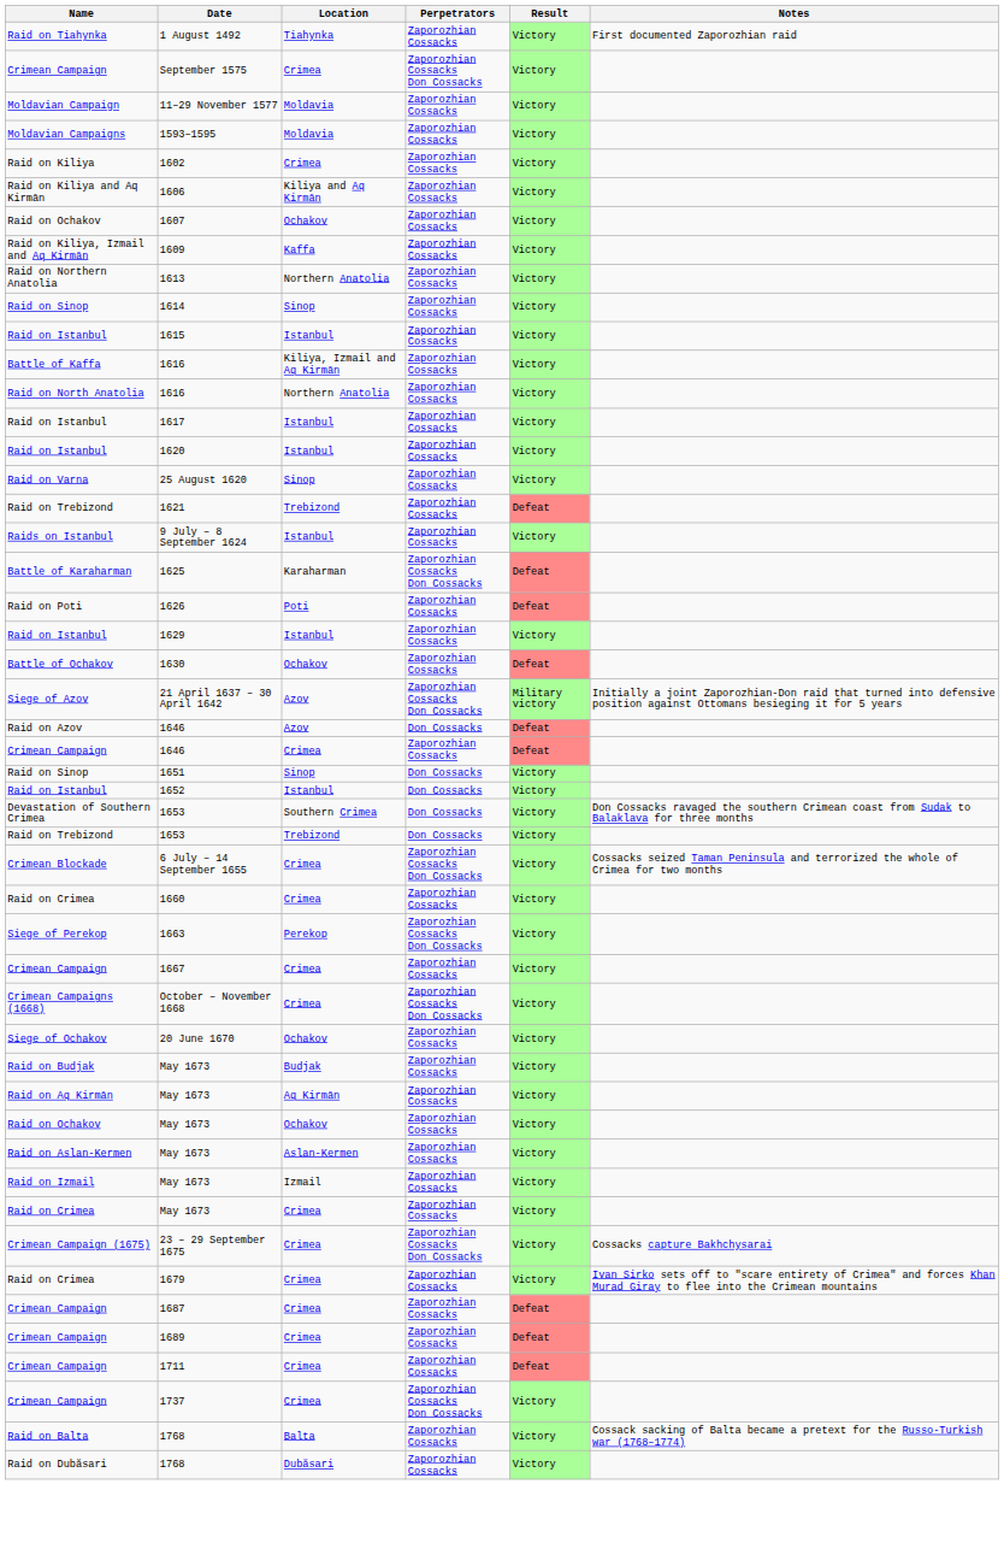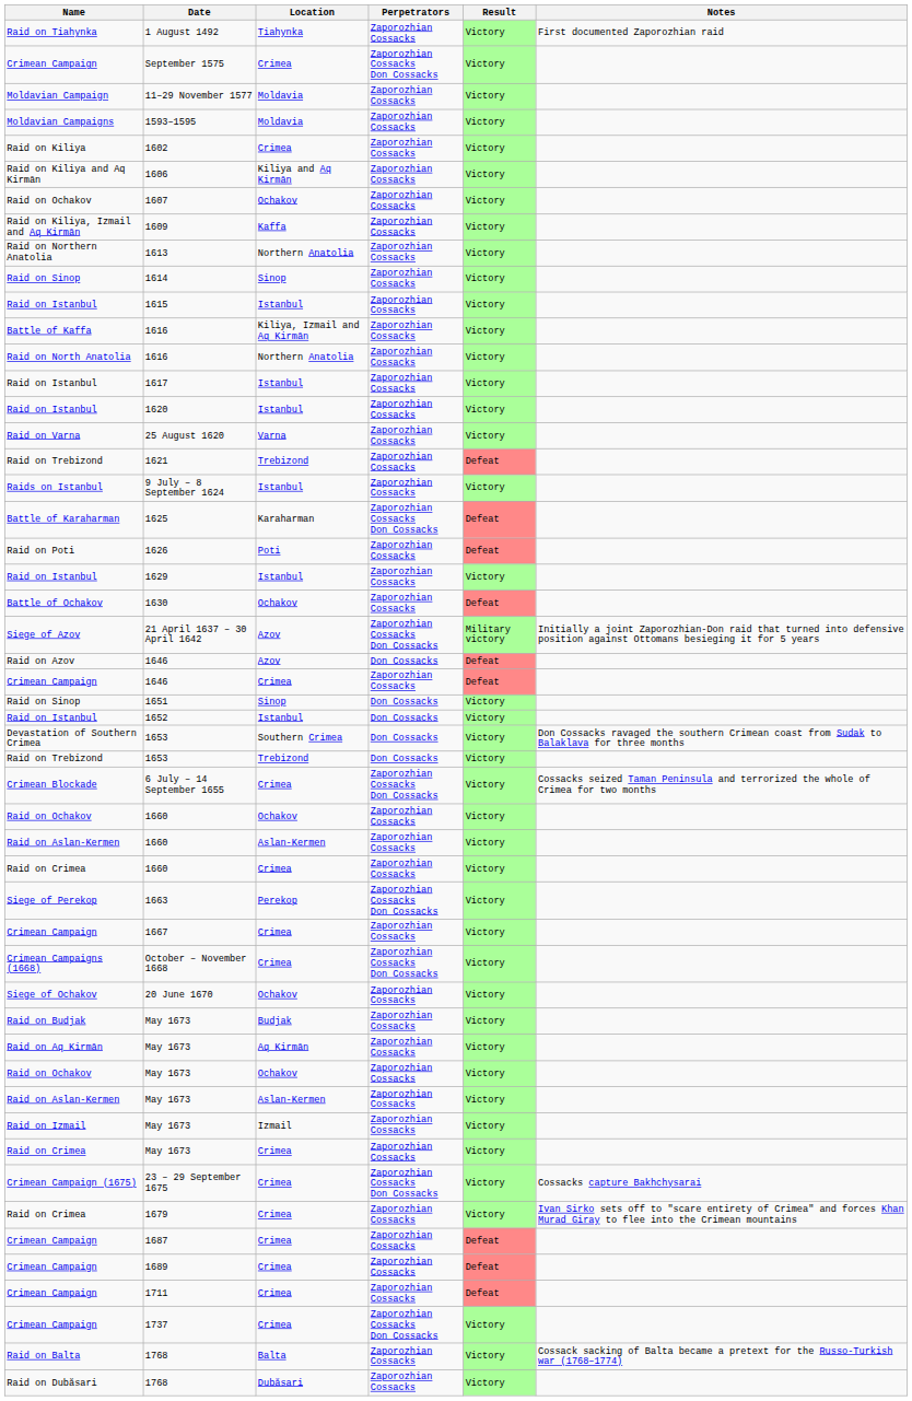25 August 1620 | Location: Sinop -> Varna
+ row: Raid on Ochakov | 1660 | Ochakov | Zaporozhian Cossacks | Victory
+ row: Raid on Aslan-Kermen | 1660 | Aslan-Kermen | Zaporozhian Cossacks | Victory
